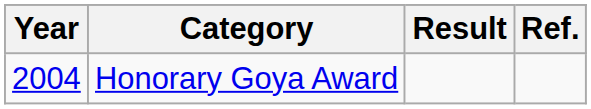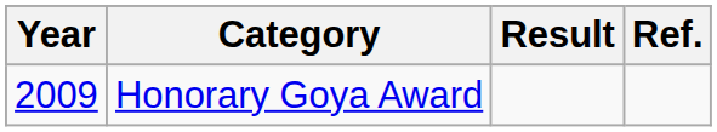Honorary Goya Award | Year: 2004 -> 2009
